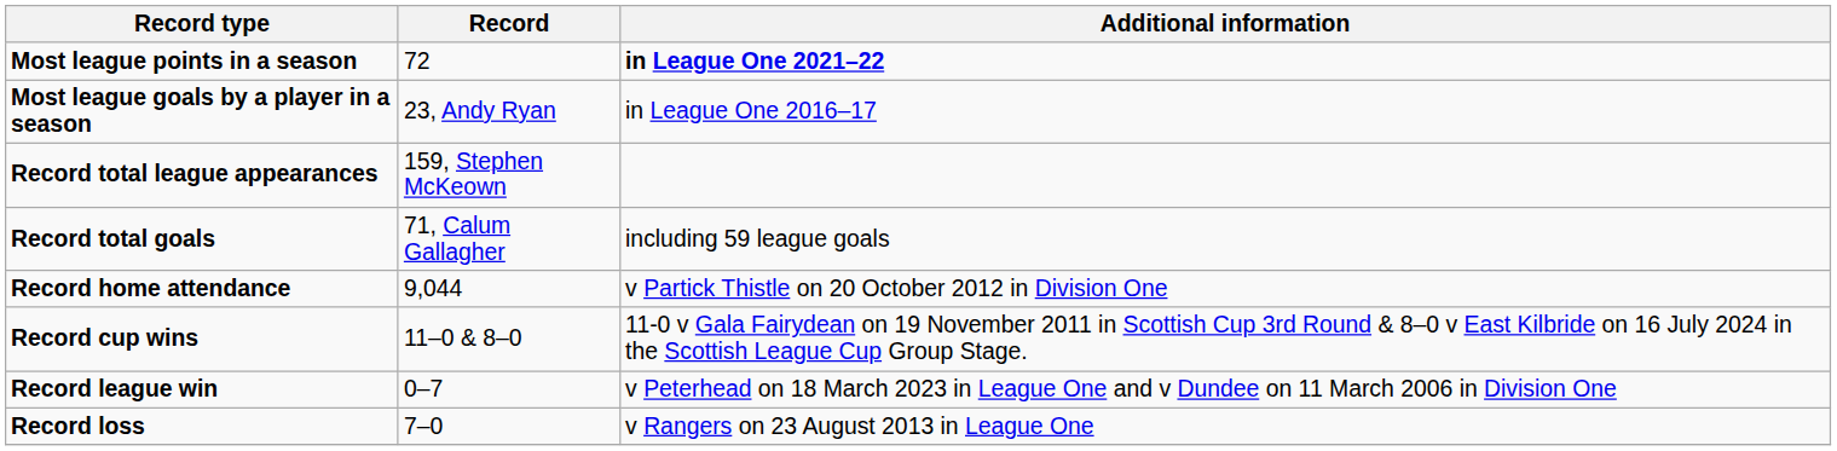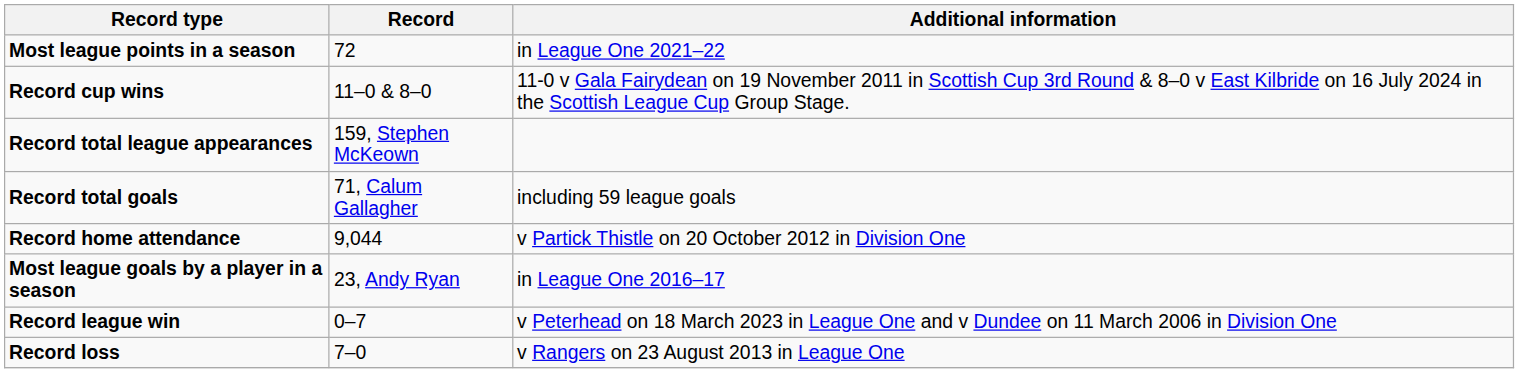Most league points in a season | Additional information: bold -> normal
rows swapped: Most league goals by a player in a season <-> Record cup wins
